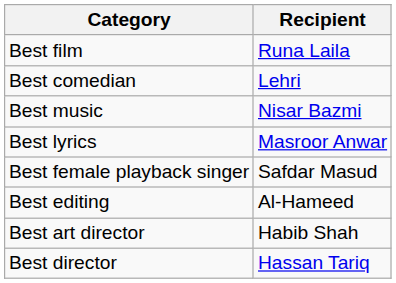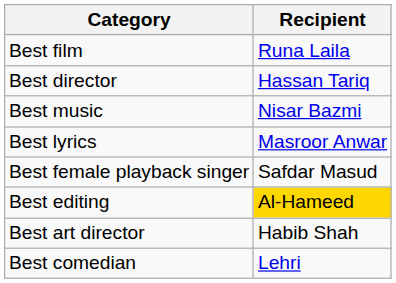rows swapped: Best director <-> Best comedian
Best editing | Recipient: no background -> gold background
